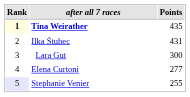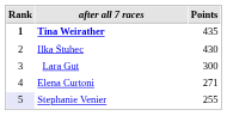Tina Weirather | Rank: lightyellow background -> no background
Ilka Štuhec | Points: 431 -> 430
Elena Curtoni | Points: 277 -> 271
